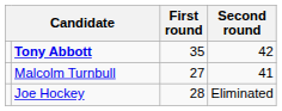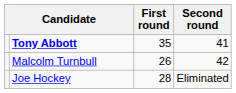Tony Abbott | Second round: 42 -> 41
Malcolm Turnbull | First round: 27 -> 26
Malcolm Turnbull | Second round: 41 -> 42
